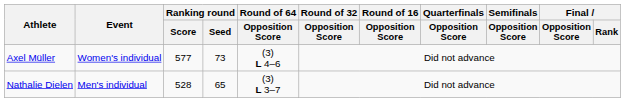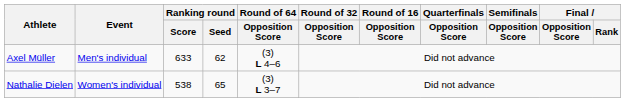Axel Müller | Event: Women's individual -> Men's individual
Axel Müller | Ranking round / Score: 577 -> 633
Axel Müller | Ranking round / Seed: 73 -> 62
Nathalie Dielen | Event: Men's individual -> Women's individual
Nathalie Dielen | Ranking round / Score: 528 -> 538
